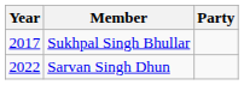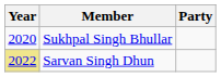Sukhpal Singh Bhullar | Year: 2017 -> 2020
Sarvan Singh Dhun | Year: no background -> khaki background
